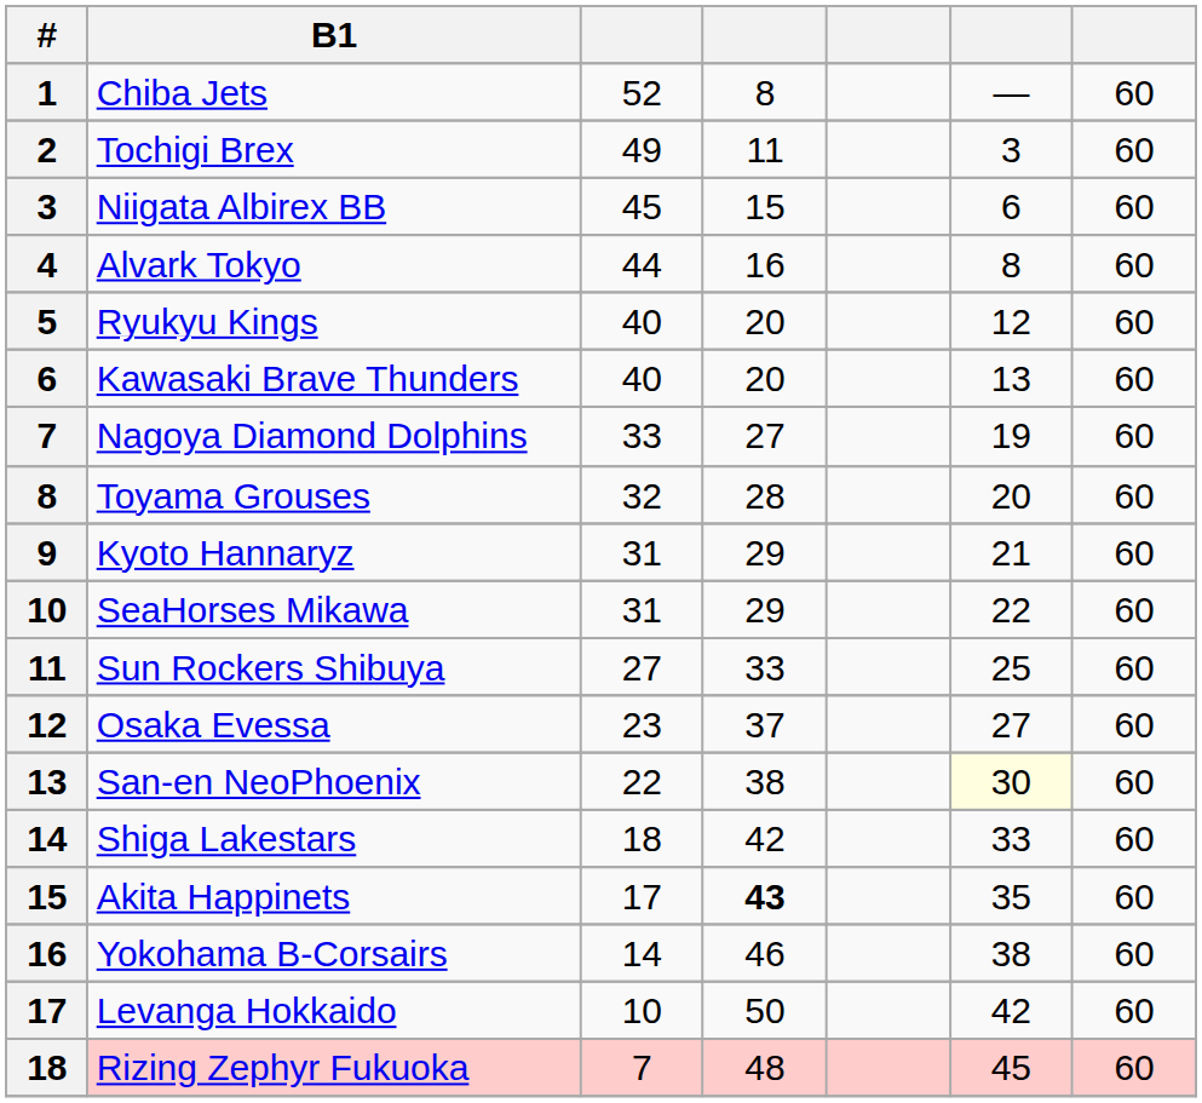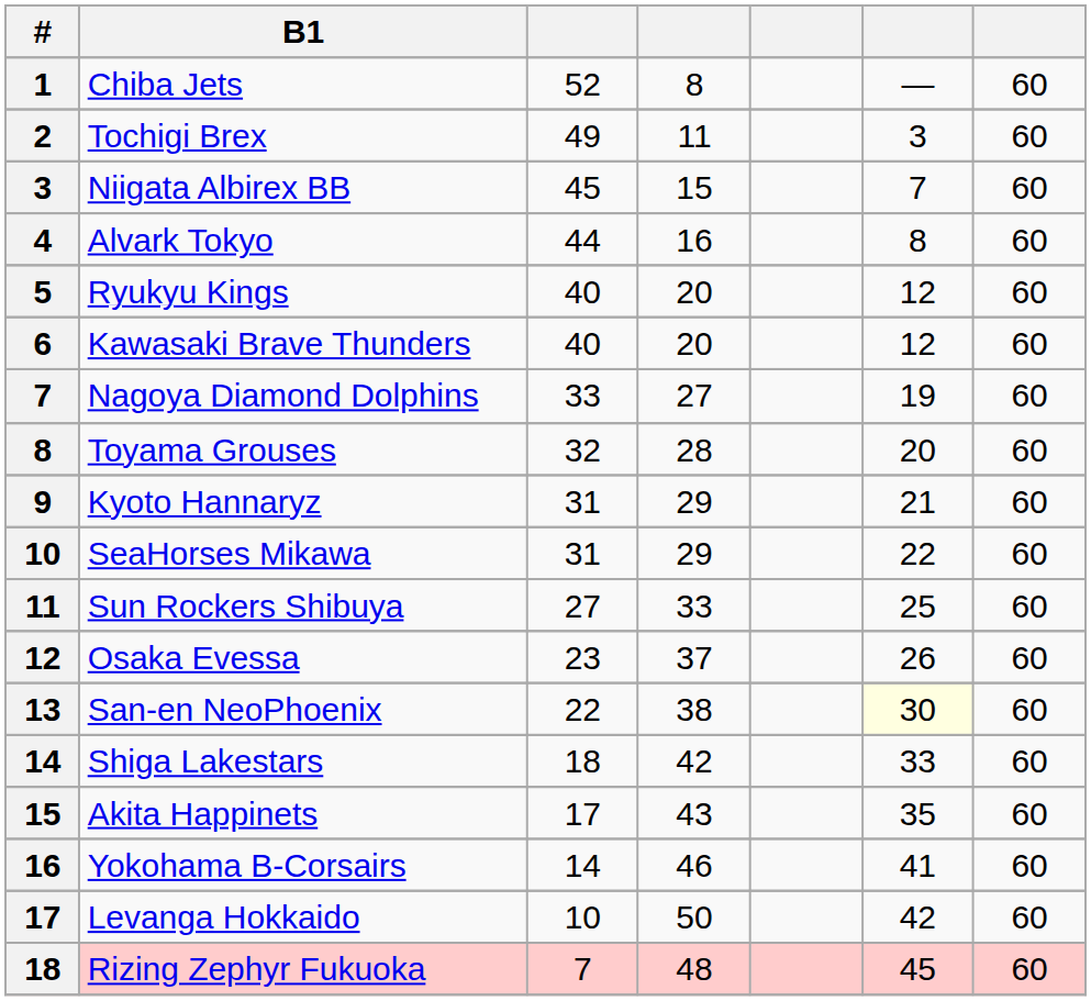Niigata Albirex BB | column 6: 6 -> 7
Kawasaki Brave Thunders | column 6: 13 -> 12
Osaka Evessa | column 6: 27 -> 26
Akita Happinets | column 4: bold -> normal
Yokohama B-Corsairs | column 6: 38 -> 41
